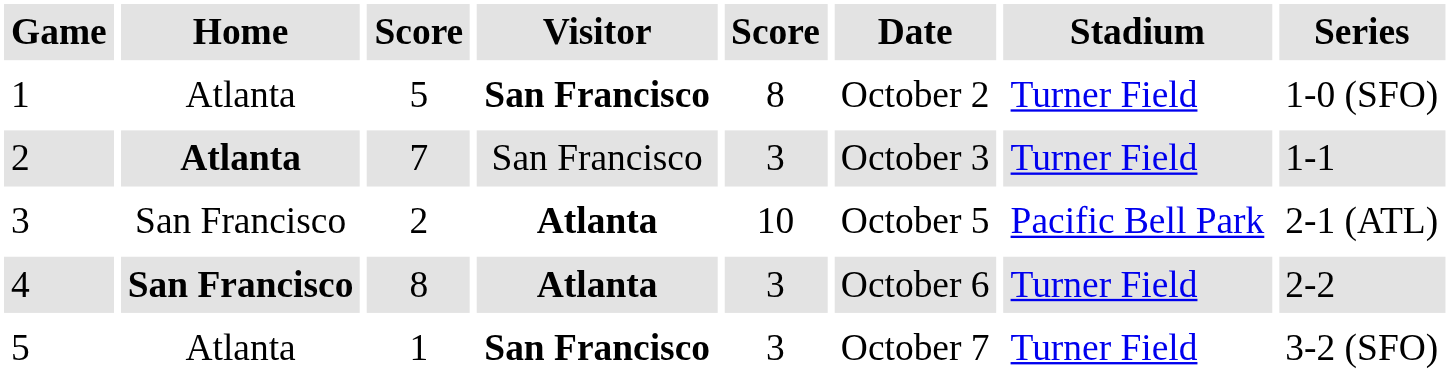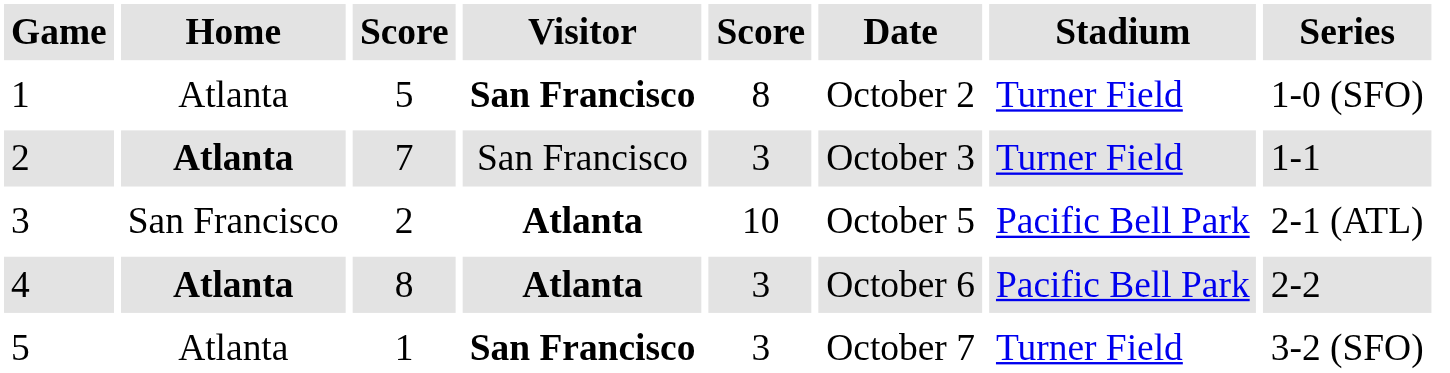4 | Home: San Francisco -> Atlanta
4 | Stadium: Turner Field -> Pacific Bell Park
